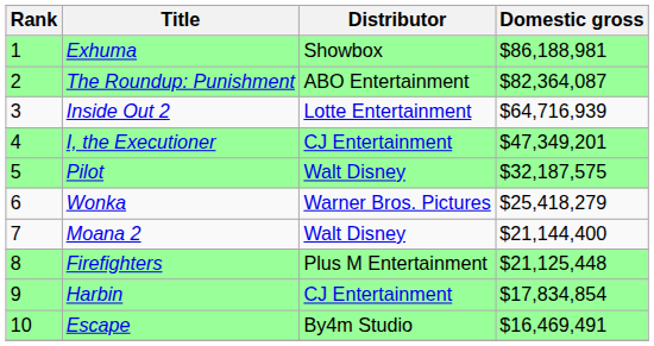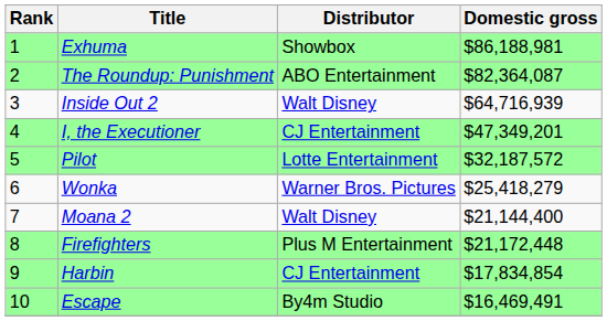Inside Out 2 | Distributor: Lotte Entertainment -> Walt Disney
Pilot | Distributor: Walt Disney -> Lotte Entertainment
Pilot | Domestic gross: $32,187,575 -> $32,187,572
Firefighters | Domestic gross: $21,125,448 -> $21,172,448
